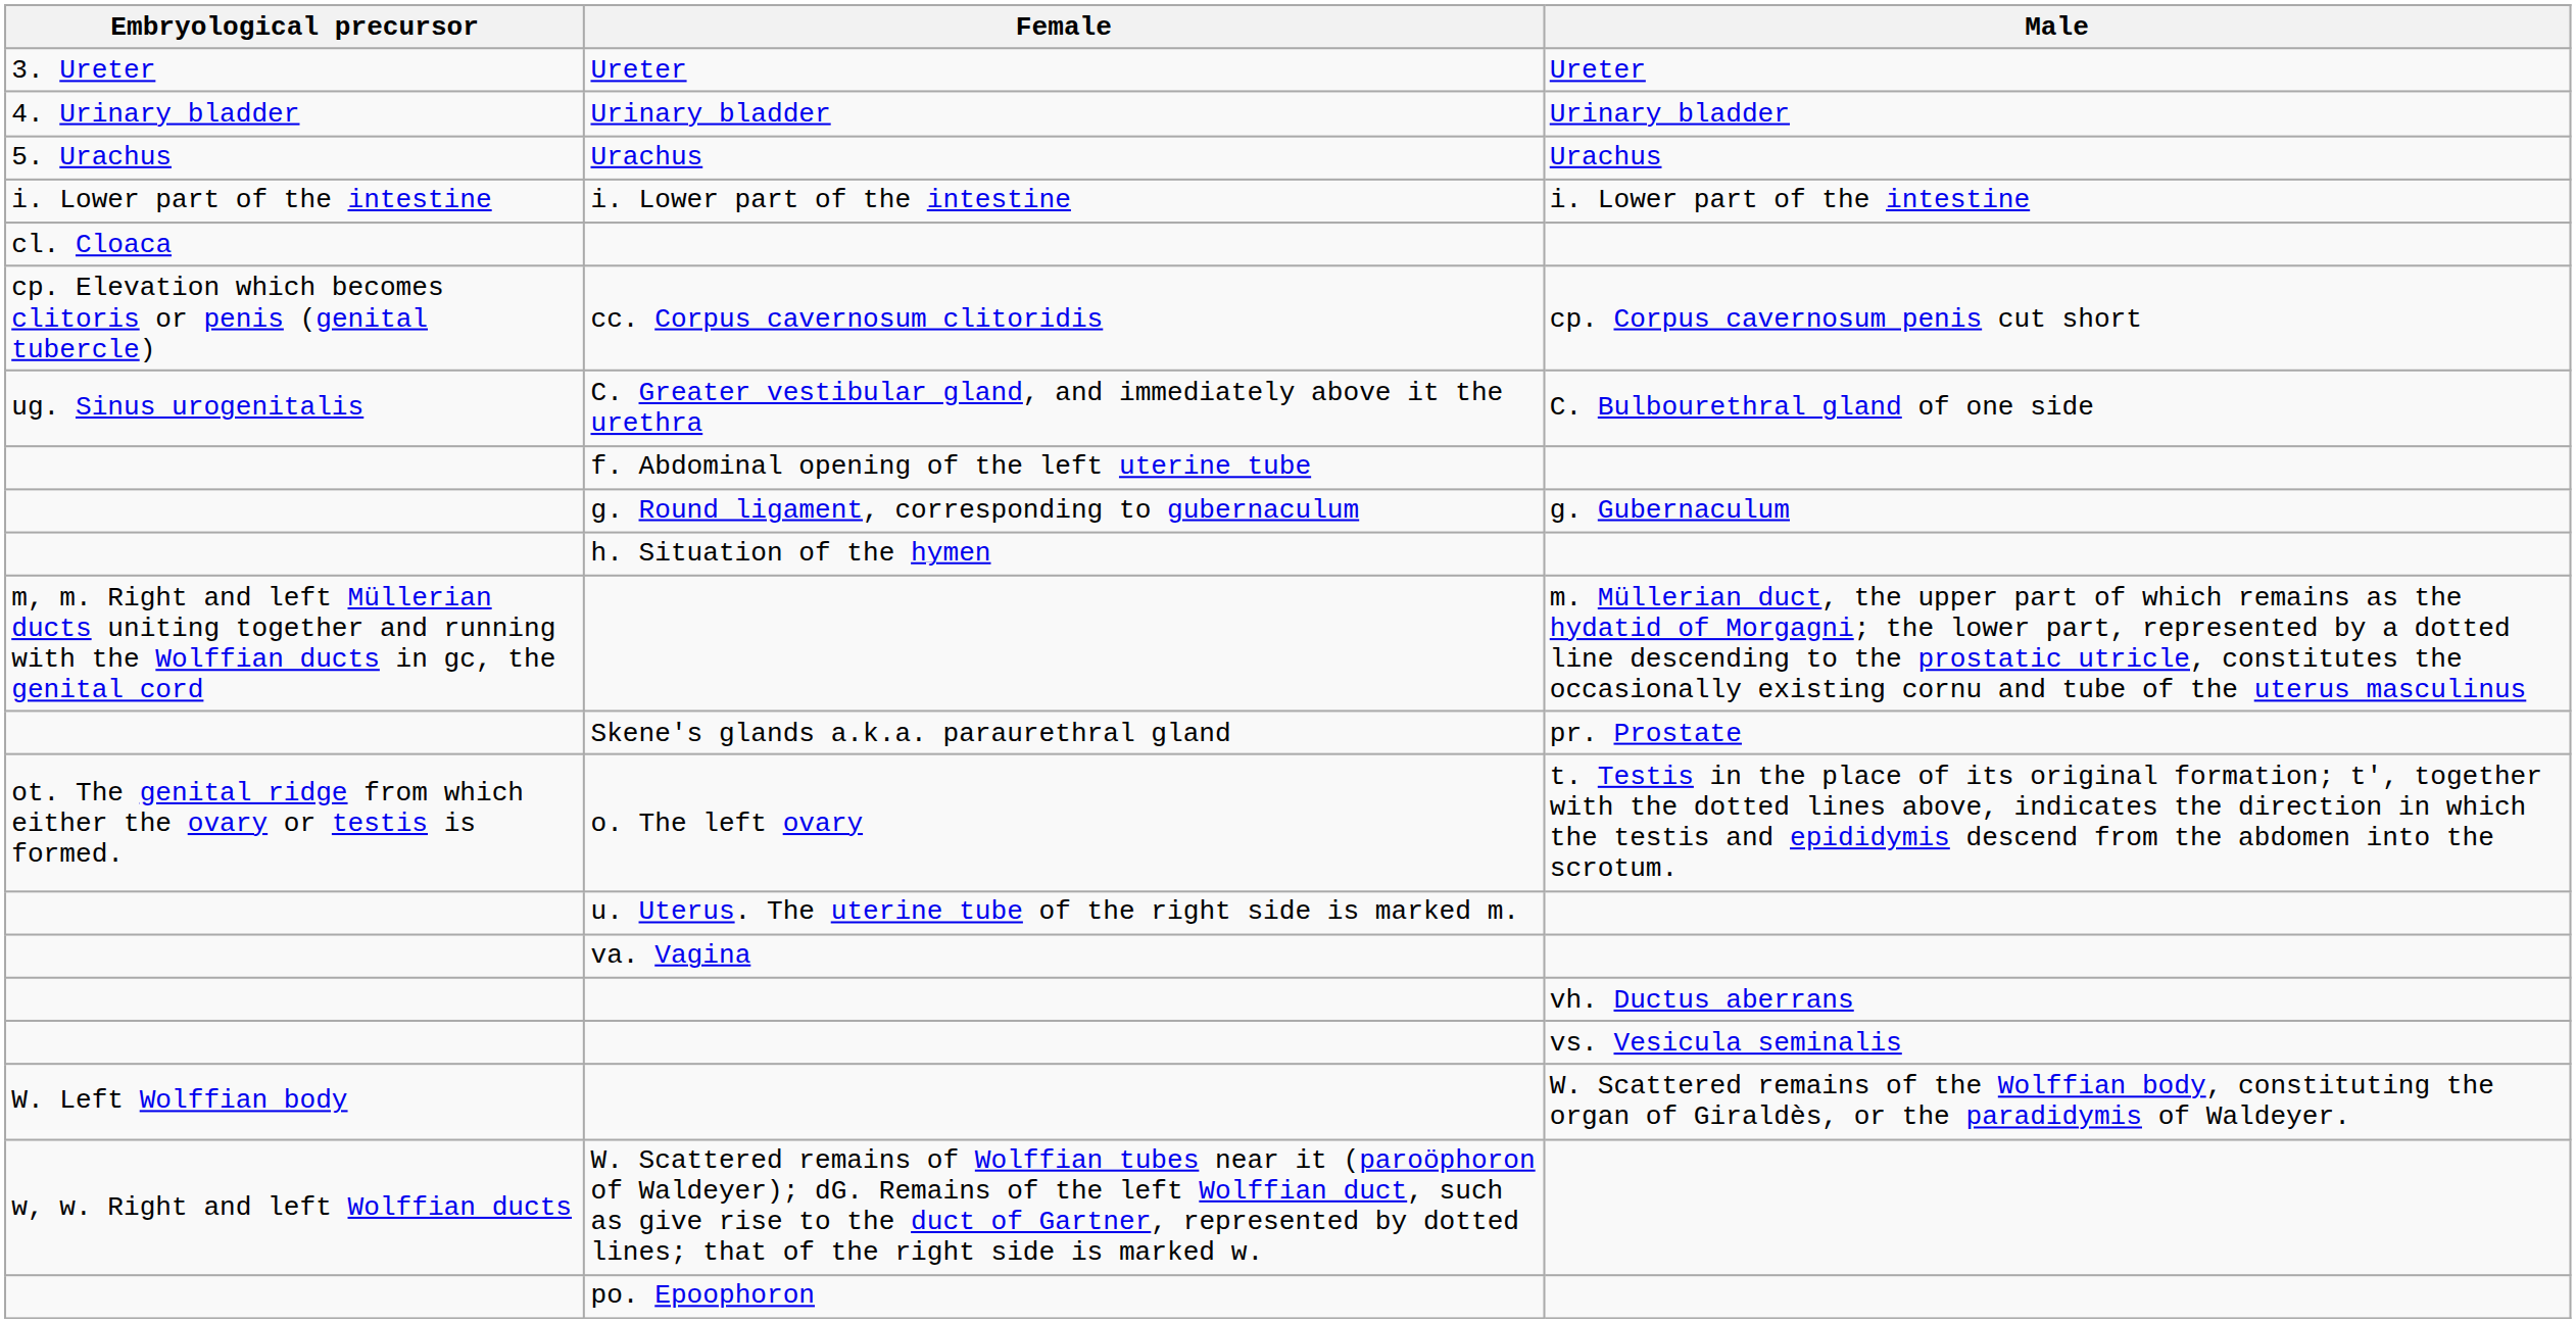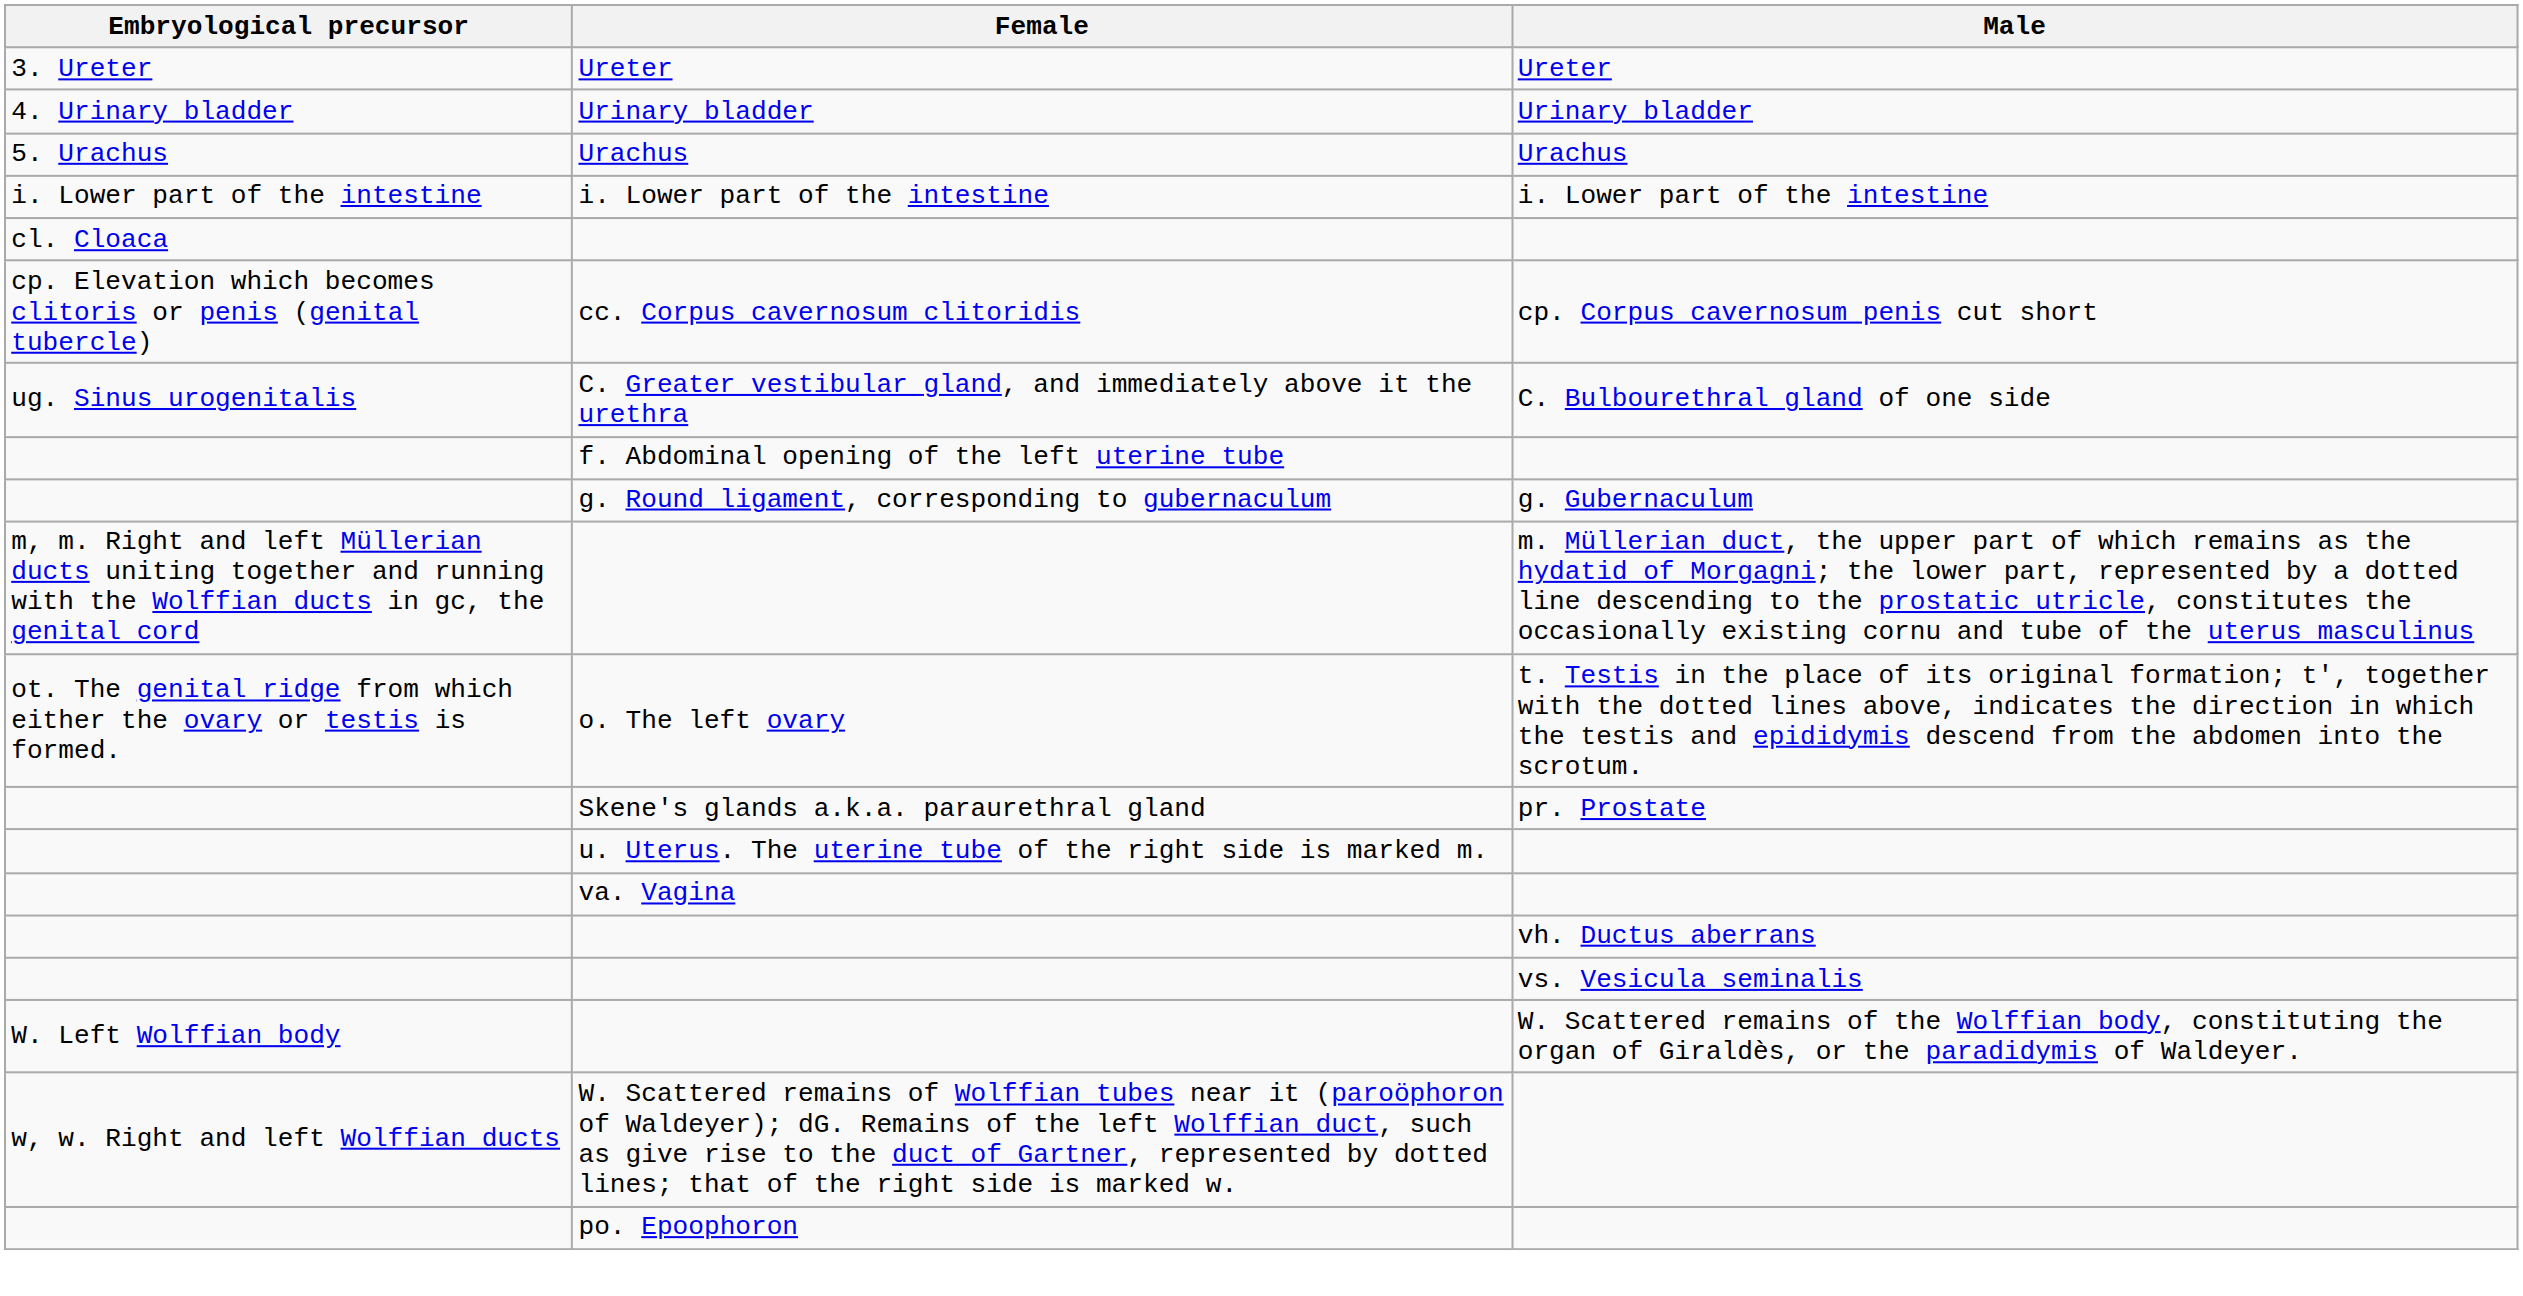- row: h. Situation of the hymen
rows swapped: o. The left ovary <-> Skene's glands a.k.a. paraurethral gland
